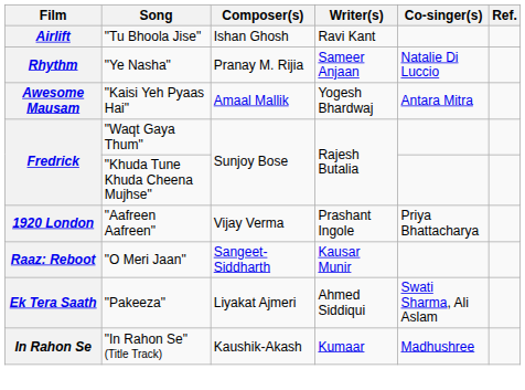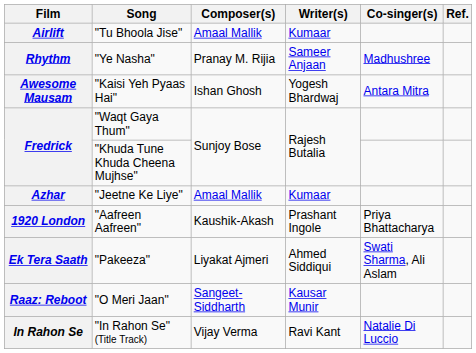Airlift | Composer(s): Ishan Ghosh -> Amaal Mallik
Airlift | Writer(s): Ravi Kant -> Kumaar
Rhythm | Co-singer(s): Natalie Di Luccio -> Madhushree
Awesome Mausam | Composer(s): Amaal Mallik -> Ishan Ghosh
+ row: Azhar | "Jeetne Ke Liye" | Amaal Mallik | Kumaar
1920 London | Composer(s): Vijay Verma -> Kaushik-Akash
rows swapped: Raaz: Reboot <-> Ek Tera Saath
In Rahon Se | Composer(s): Kaushik-Akash -> Vijay Verma
In Rahon Se | Writer(s): Kumaar -> Ravi Kant
In Rahon Se | Co-singer(s): Madhushree -> Natalie Di Luccio
